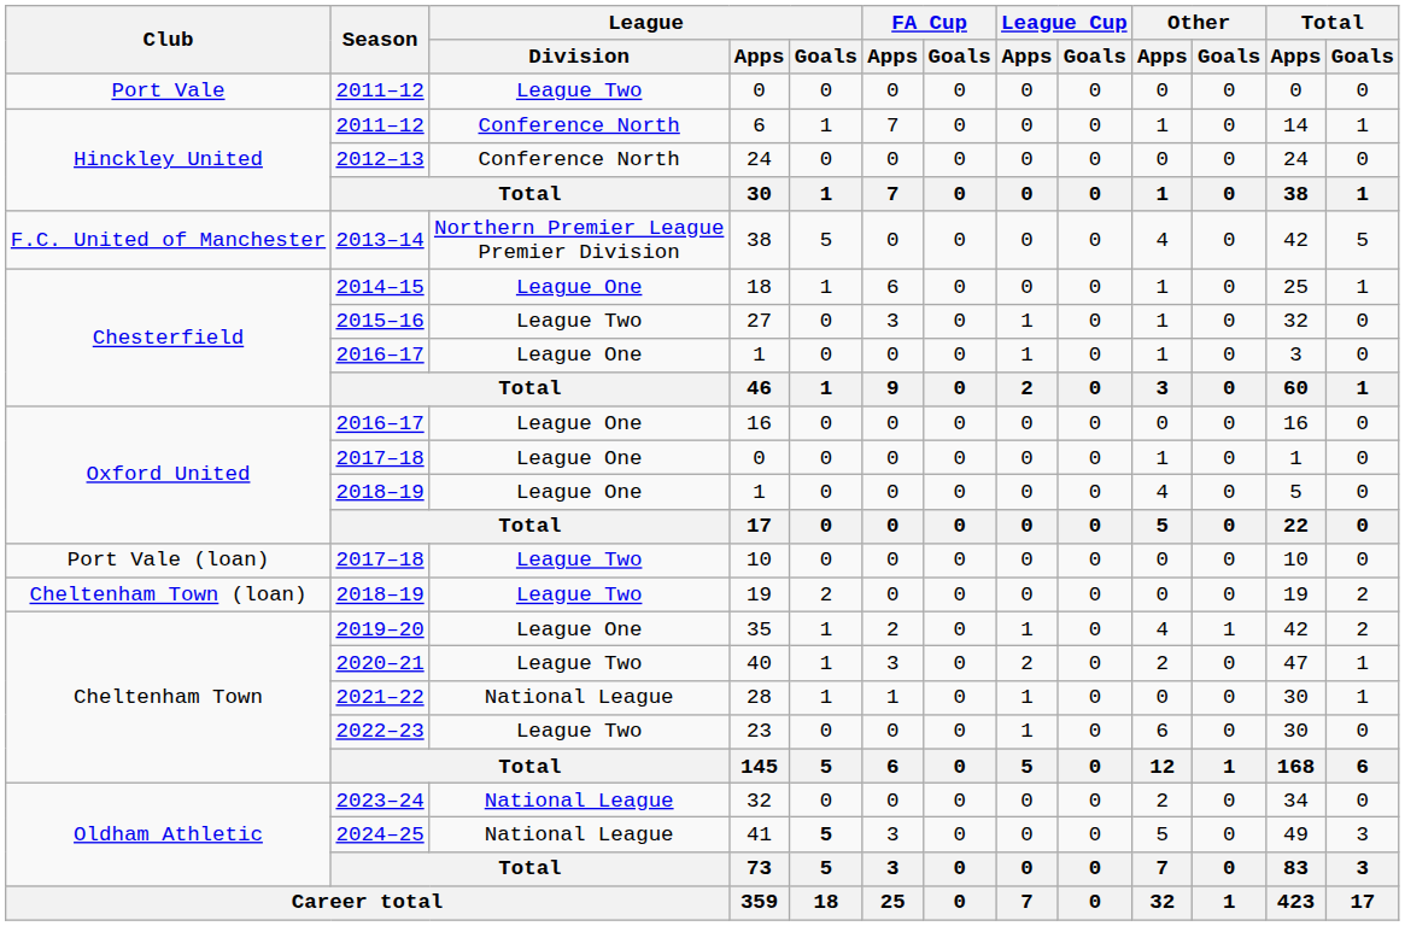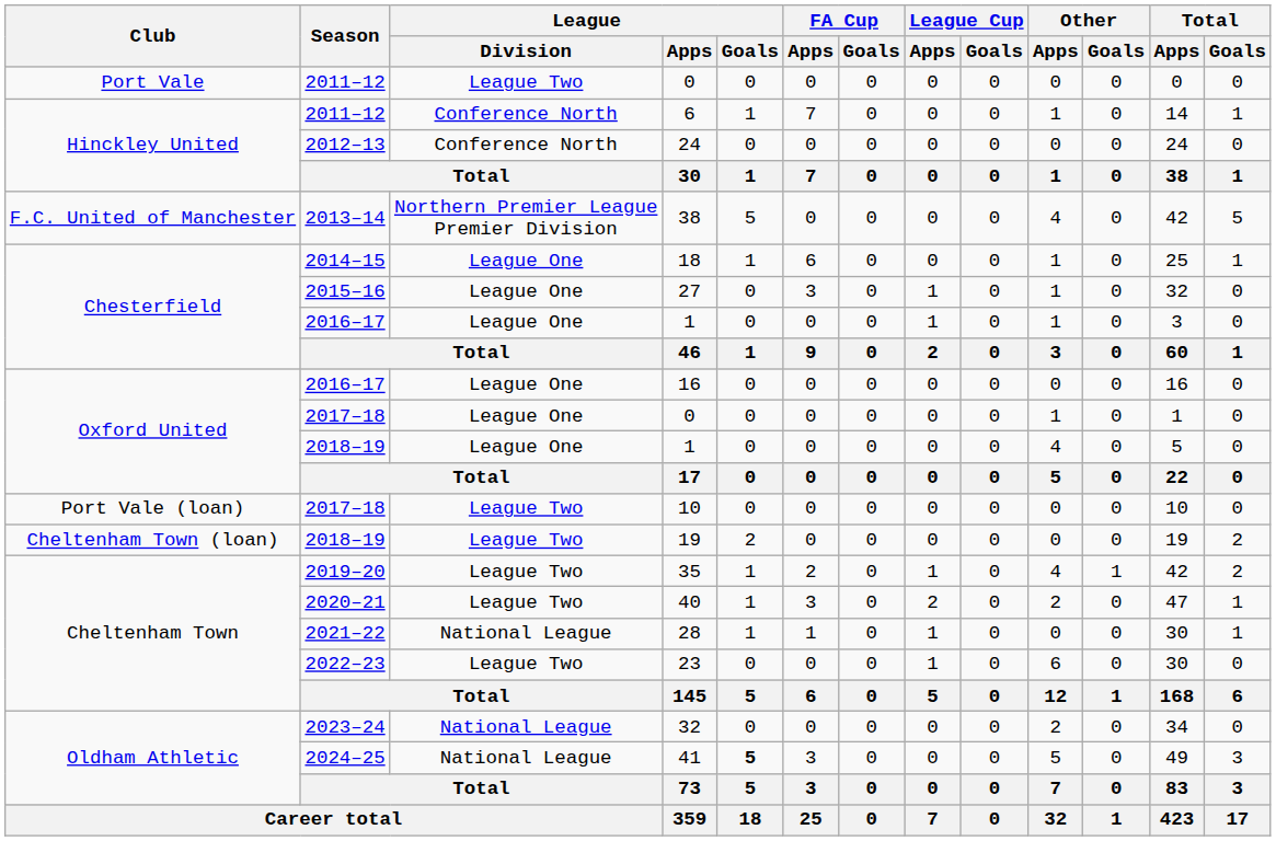27 | League / Division: League Two -> League One
35 | League / Division: League One -> League Two
